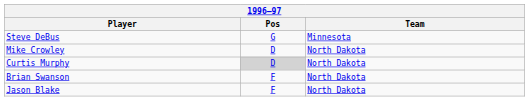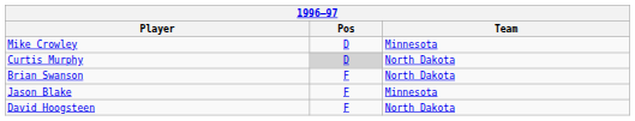- row: Steve DeBus | G | Minnesota
Mike Crowley | Team: North Dakota -> Minnesota
Jason Blake | Team: North Dakota -> Minnesota
+ row: David Hoogsteen | F | North Dakota
